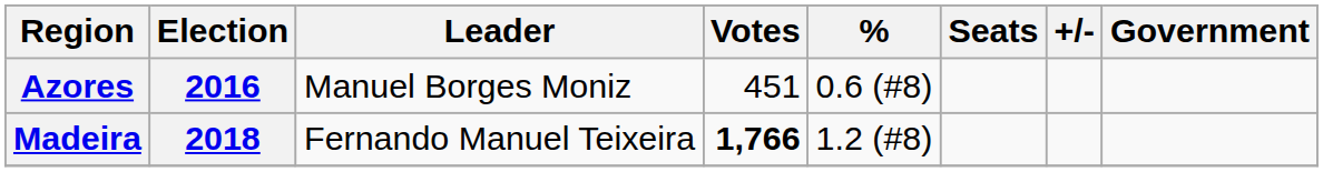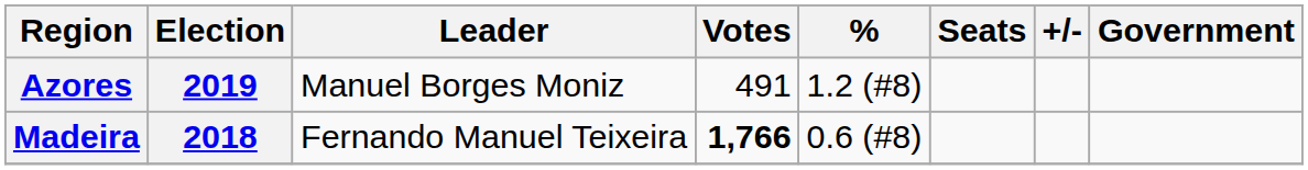Azores | Election: 2016 -> 2019
Azores | Votes: 451 -> 491
Azores | %: 0.6 (#8) -> 1.2 (#8)
Madeira | %: 1.2 (#8) -> 0.6 (#8)
